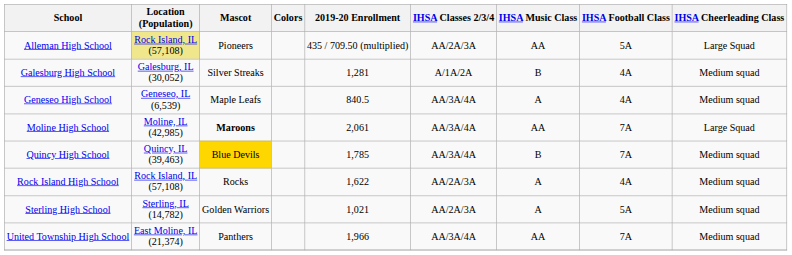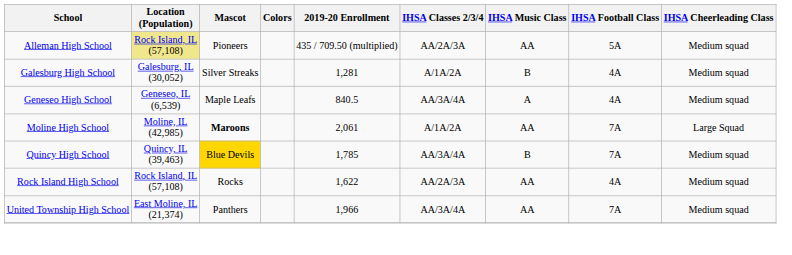Alleman High School | IHSA Cheerleading Class: Large Squad -> Medium squad
Moline High School | IHSA Classes 2/3/4: AA/3A/4A -> A/1A/2A
Rock Island High School | IHSA Music Class: A -> AA
- row: Sterling High School | Sterling, IL (14,782) | Golden Warriors | 1,021 | AA/2A/3A | A | 5A | Medium squad
